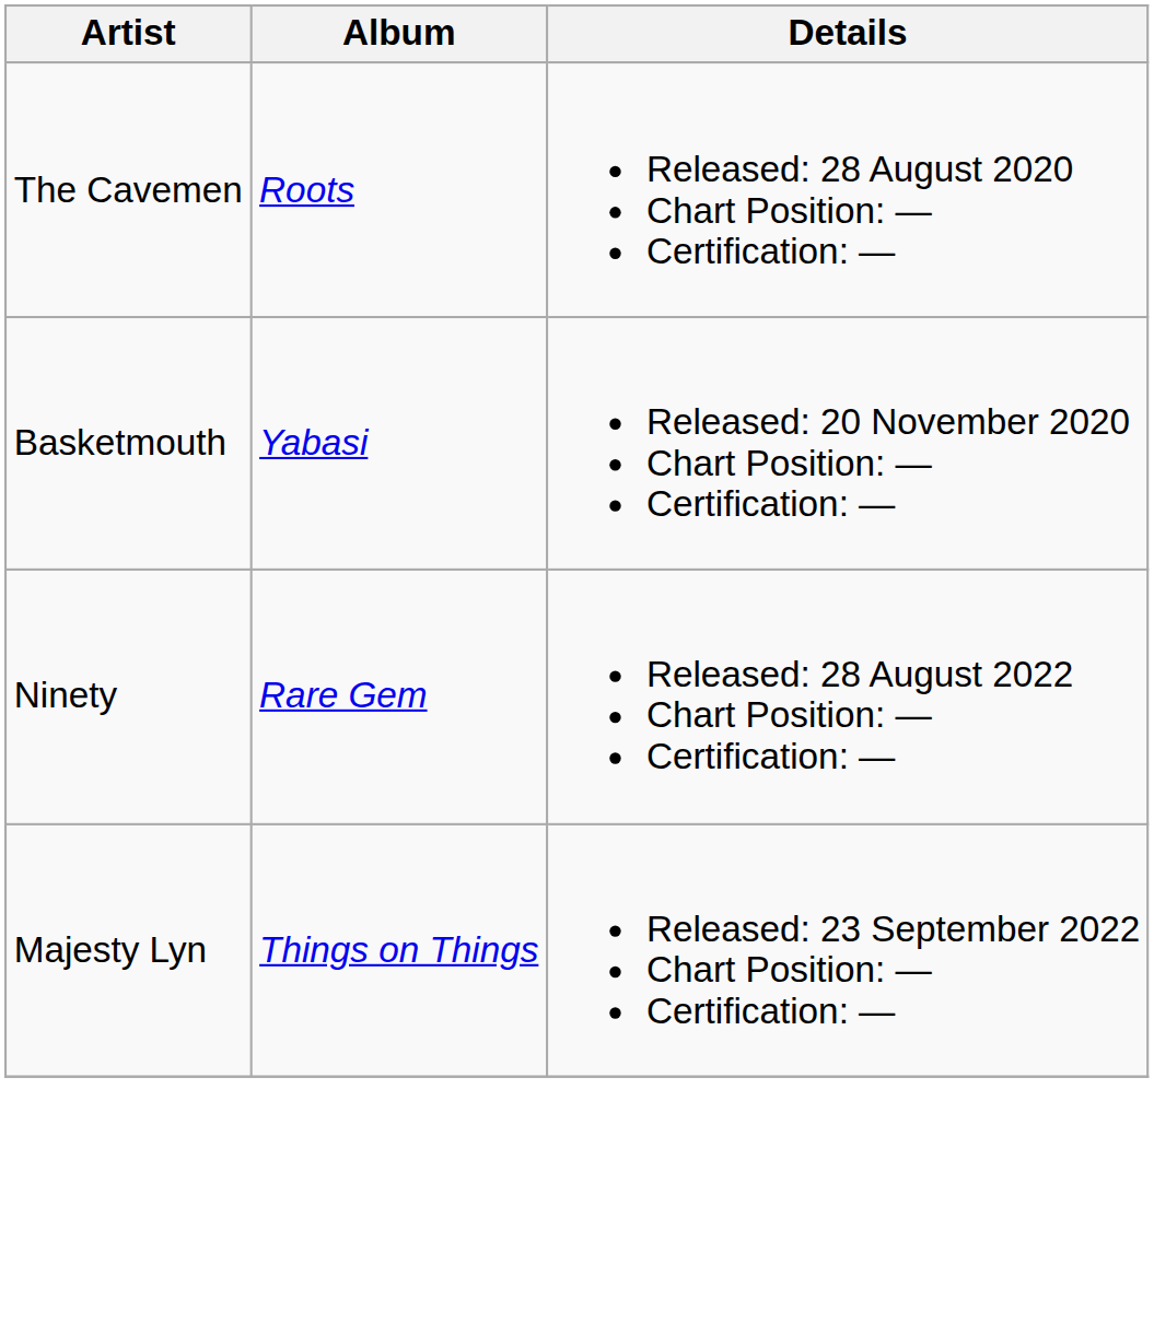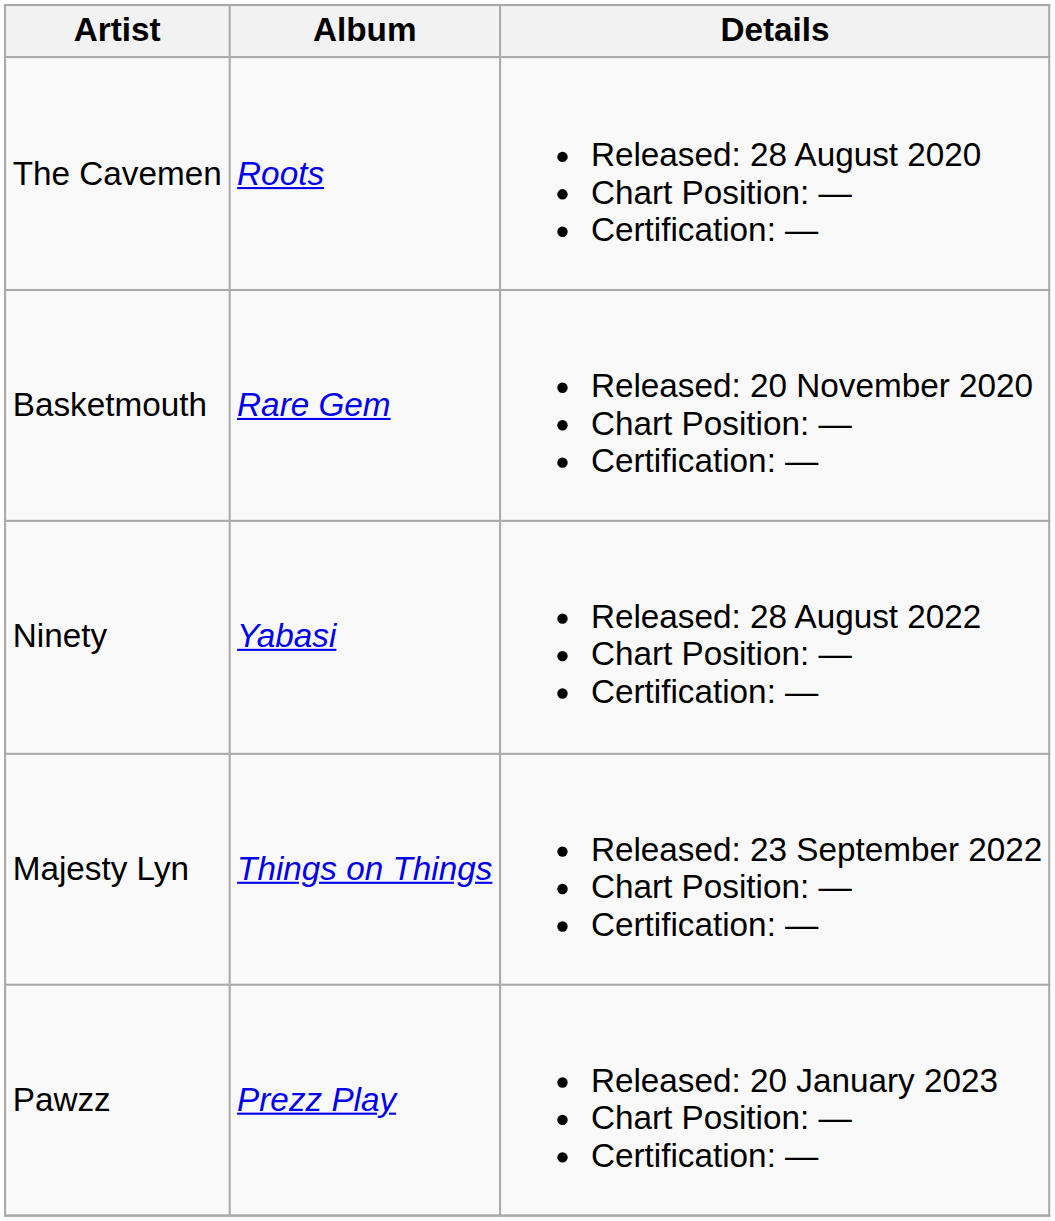Basketmouth | Album: Yabasi -> Rare Gem
Ninety | Album: Rare Gem -> Yabasi
+ row: Pawzz | Prezz Play | Released: 20 January 2023 Chart Position: — Certification: —
